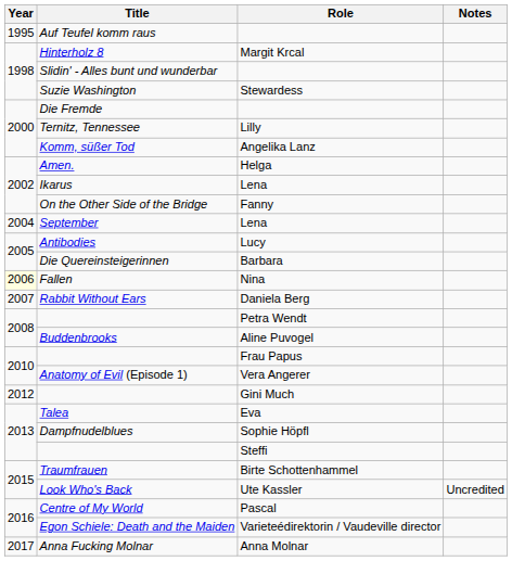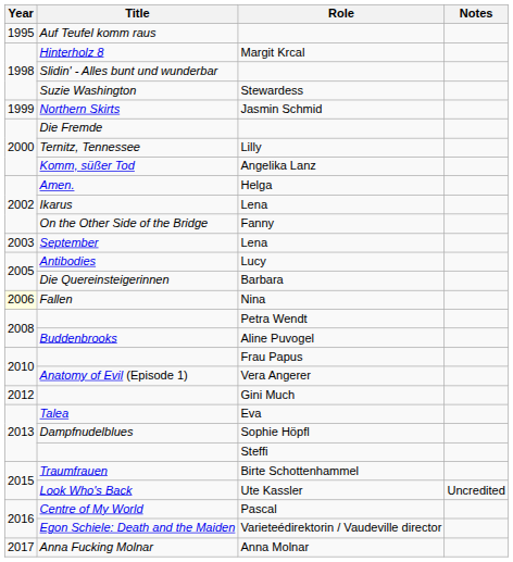+ row: 1999 | Northern Skirts | Jasmin Schmid
September | Year: 2004 -> 2003
- row: 2007 | Rabbit Without Ears | Daniela Berg
